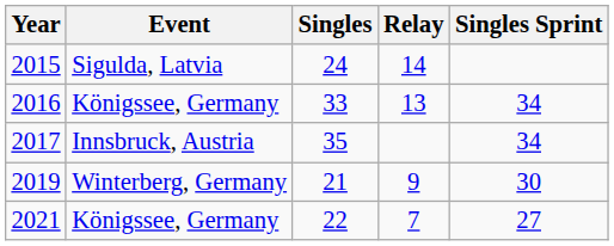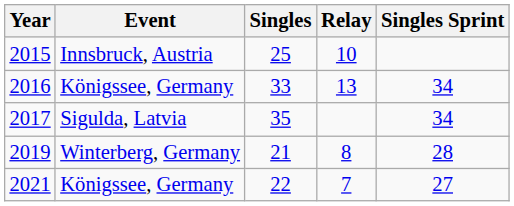2015 | Event: Sigulda, Latvia -> Innsbruck, Austria
2015 | Singles: 24 -> 25
2015 | Relay: 14 -> 10
2017 | Event: Innsbruck, Austria -> Sigulda, Latvia
2019 | Relay: 9 -> 8
2019 | Singles Sprint: 30 -> 28
